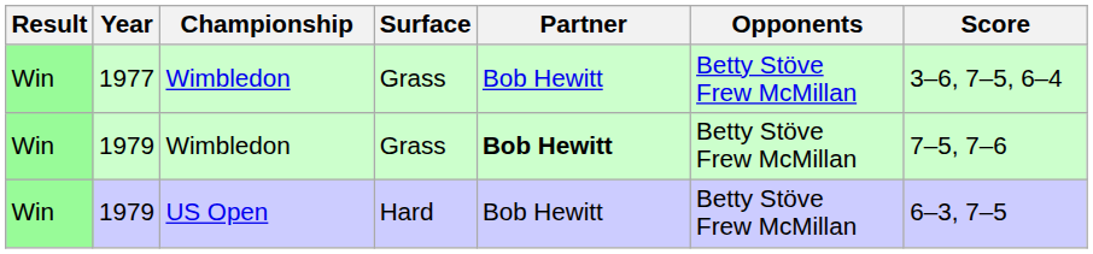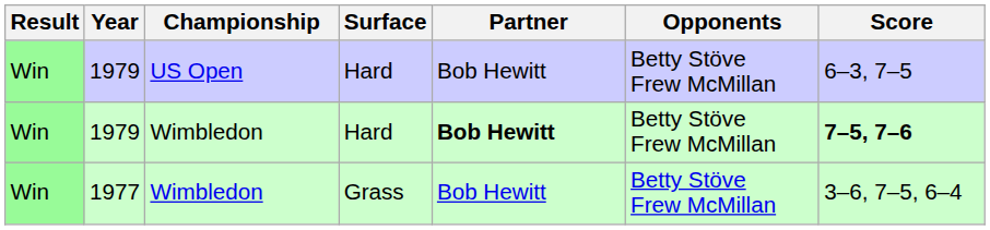rows swapped: 1977 <-> 1979 / US Open
1979 / Wimbledon | Surface: Grass -> Hard
1979 / Wimbledon | Score: normal -> bold
